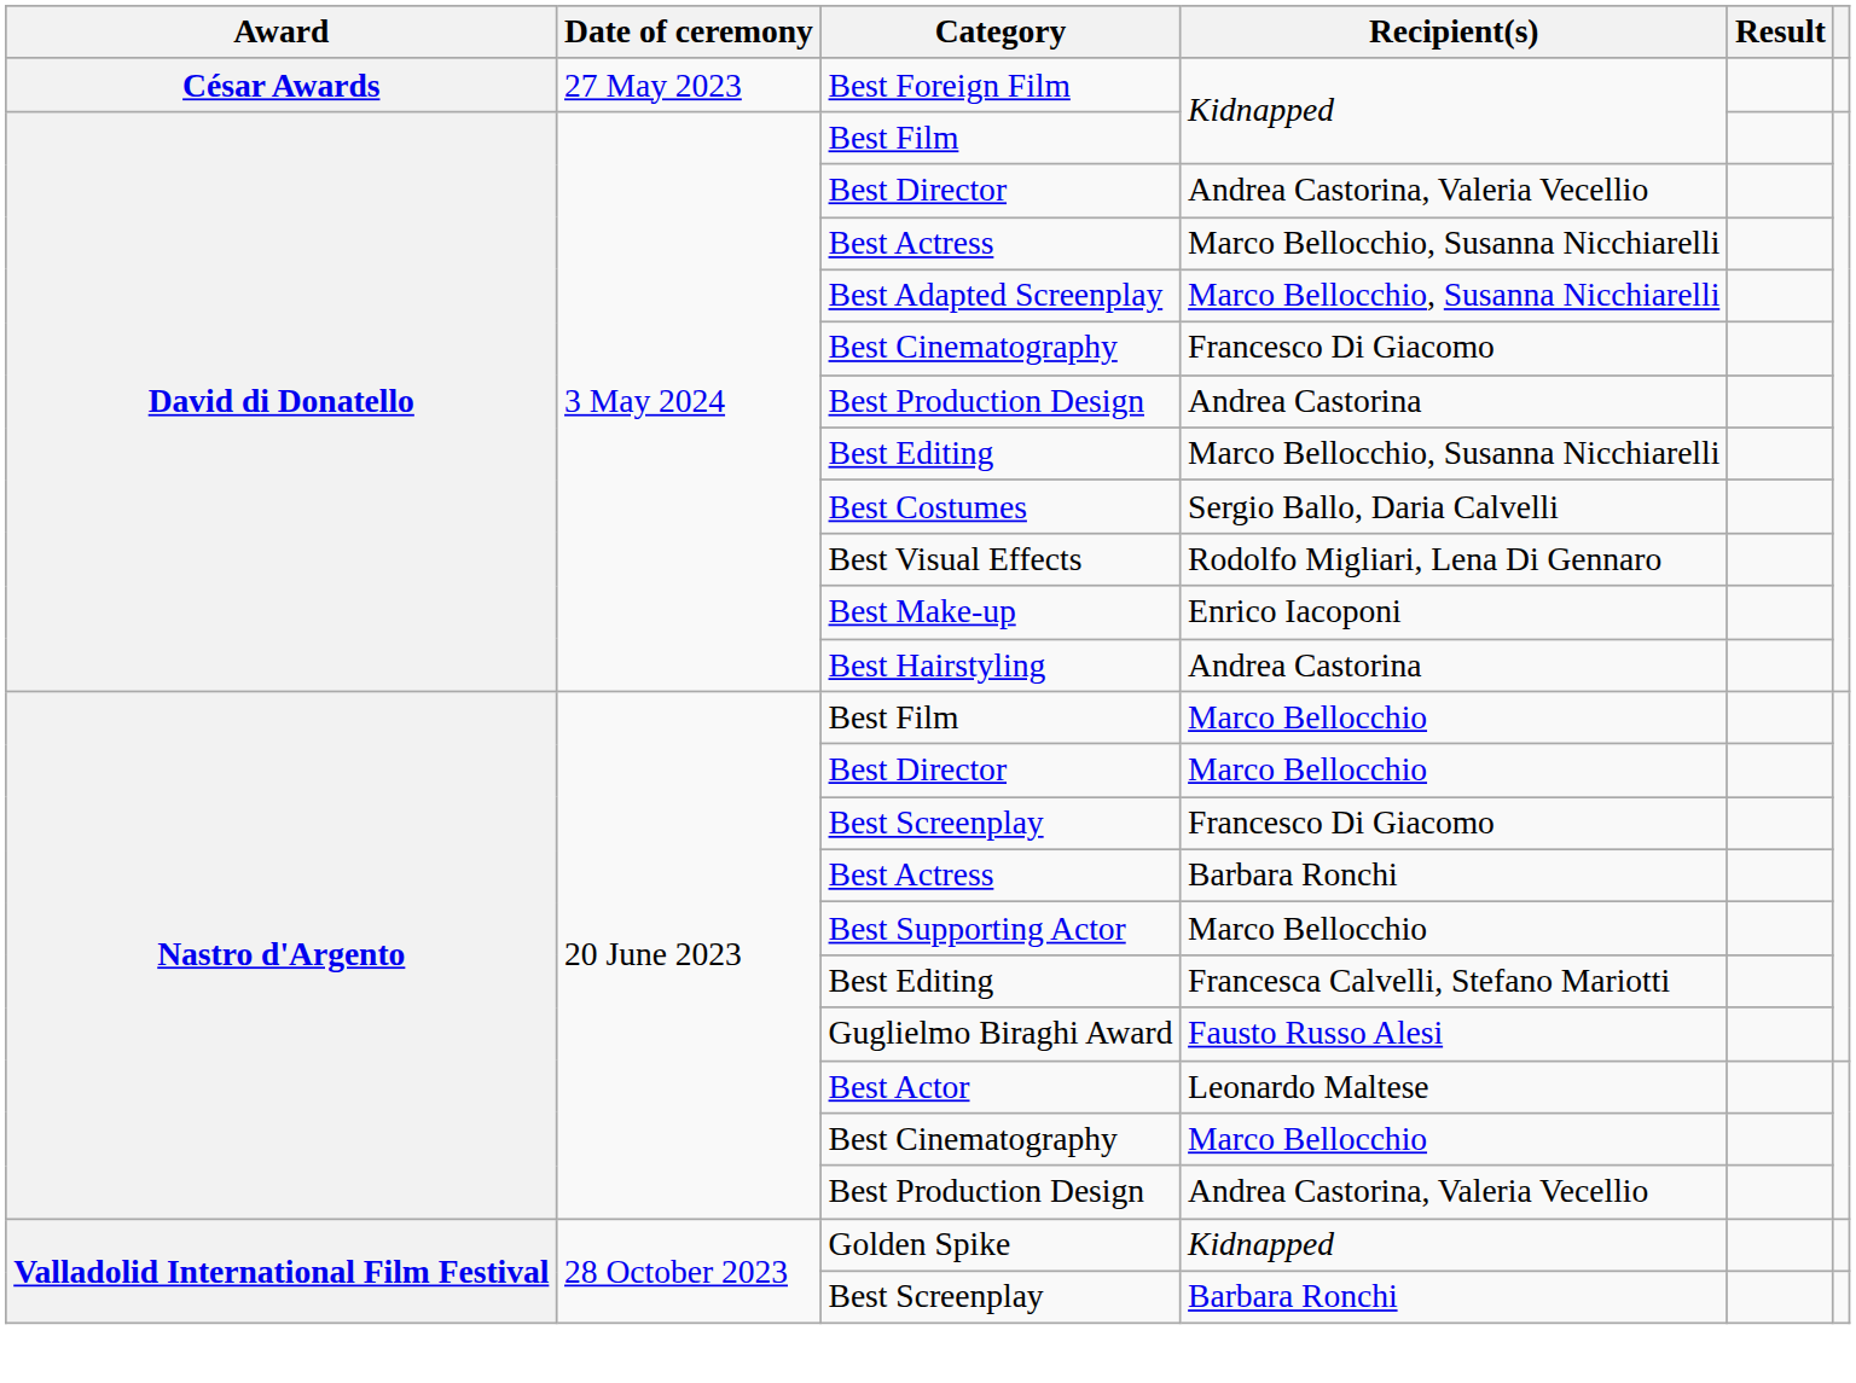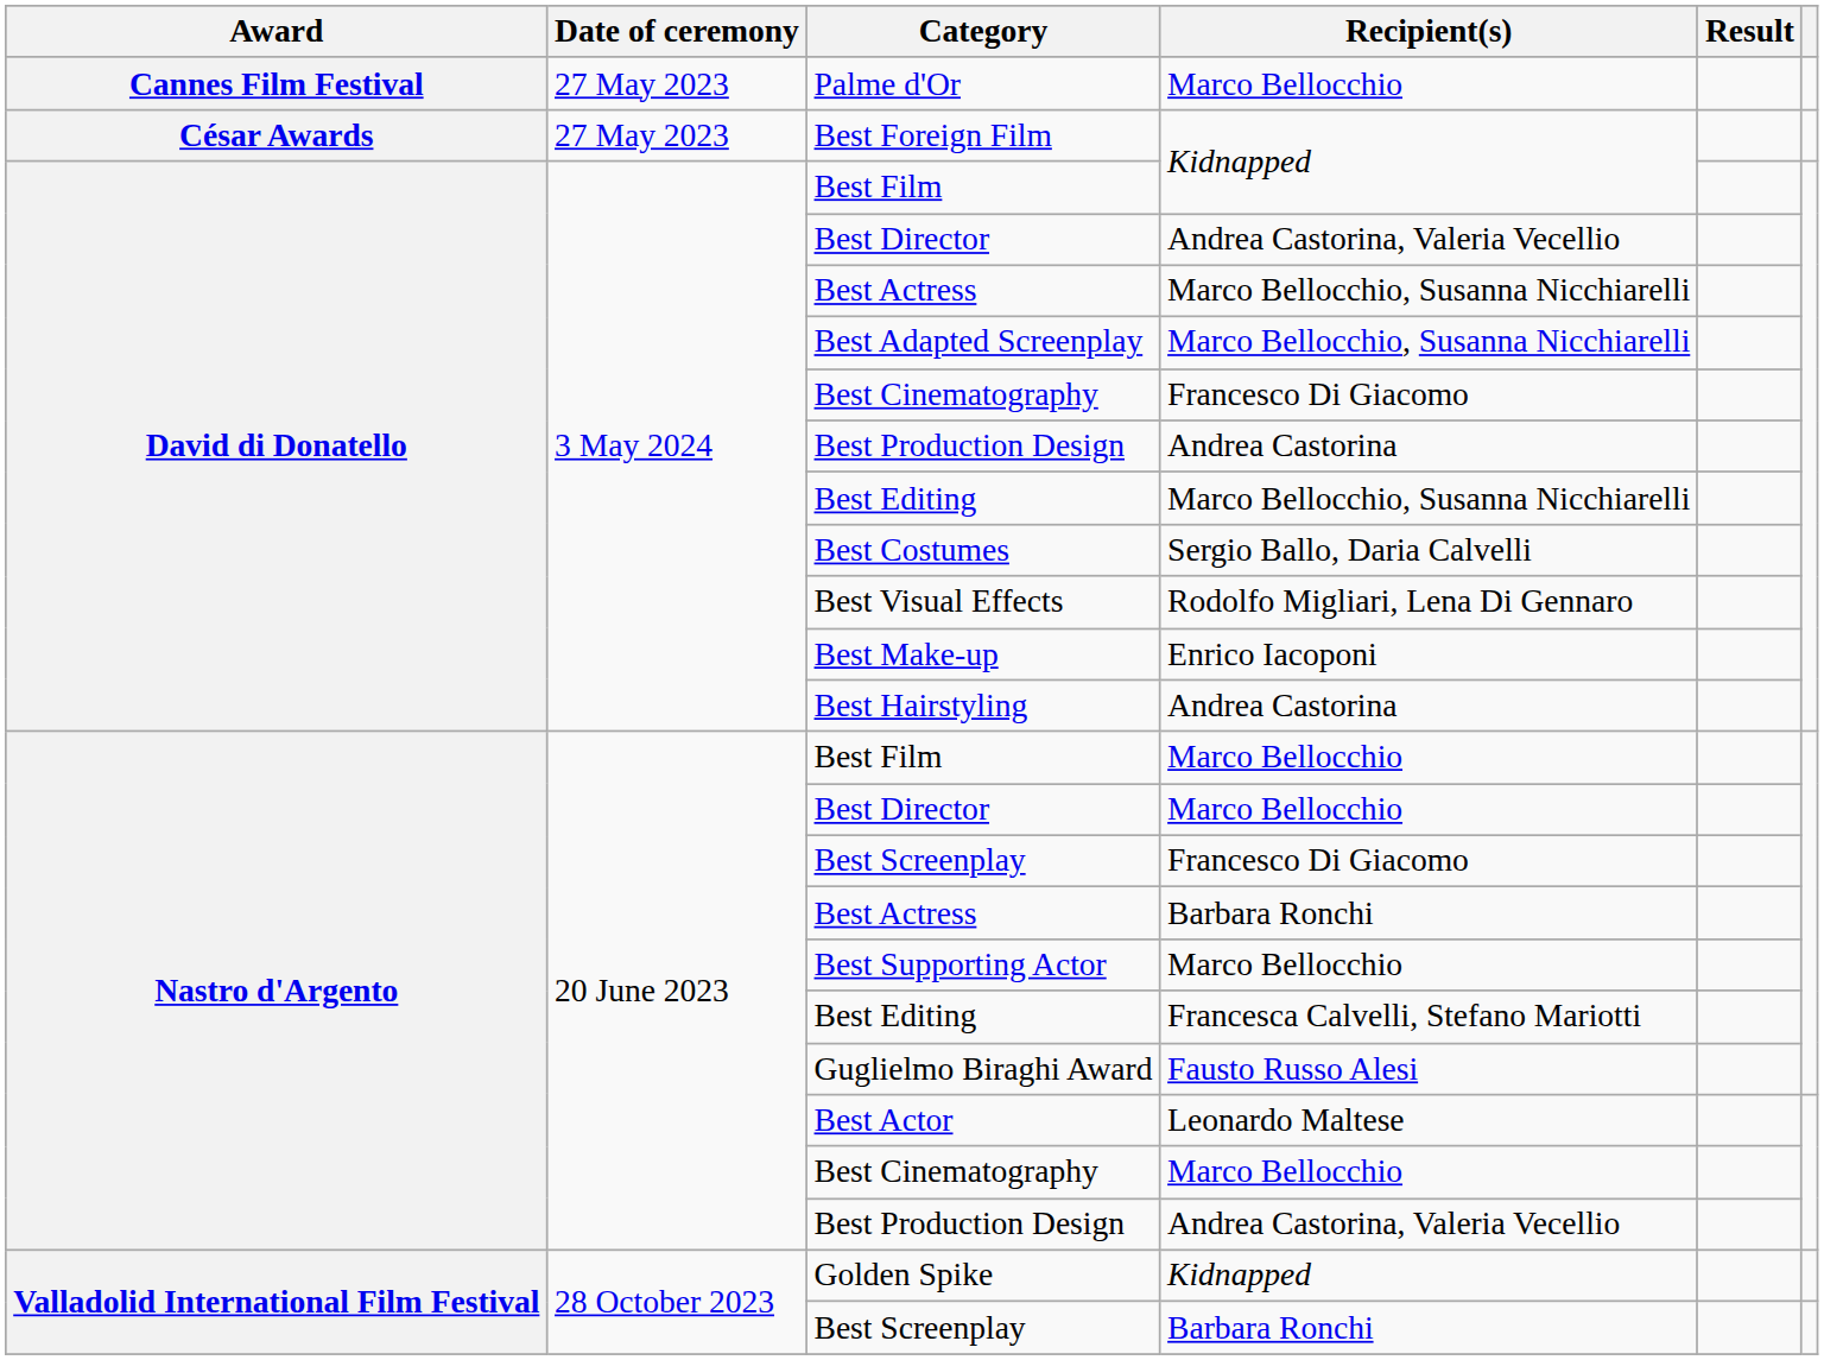+ row: Cannes Film Festival | 27 May 2023 | Palme d'Or | Marco Bellocchio
